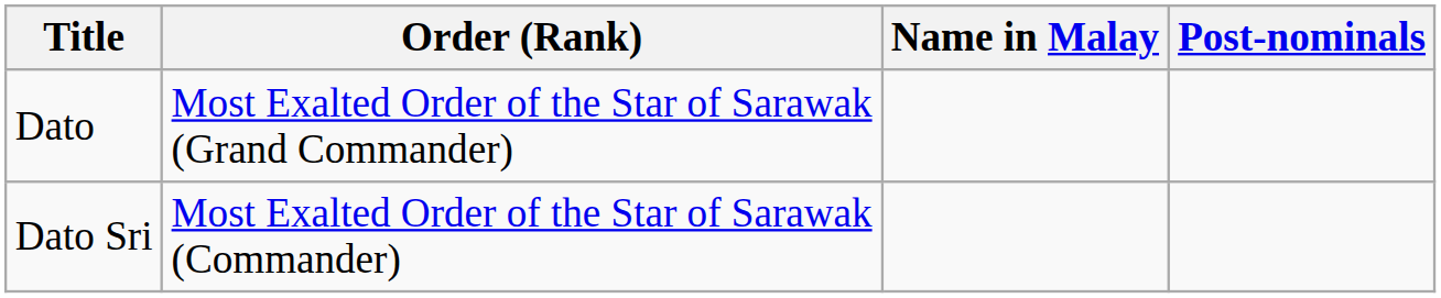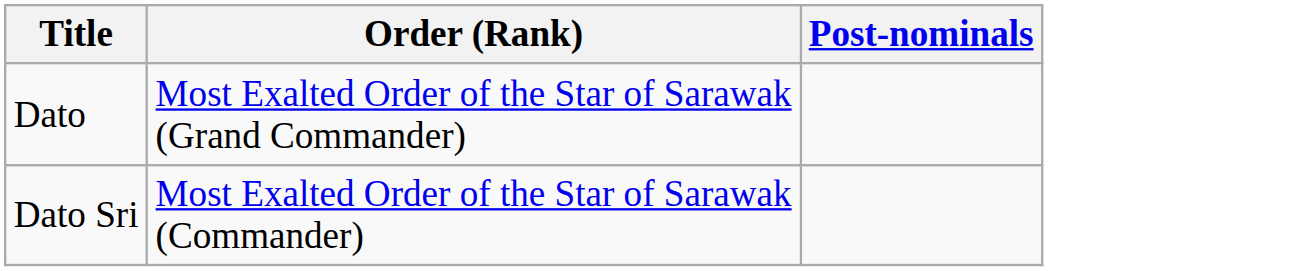- column: Name in Malay
